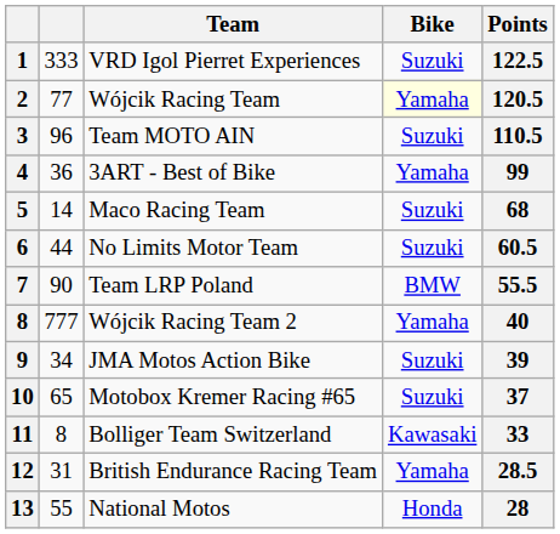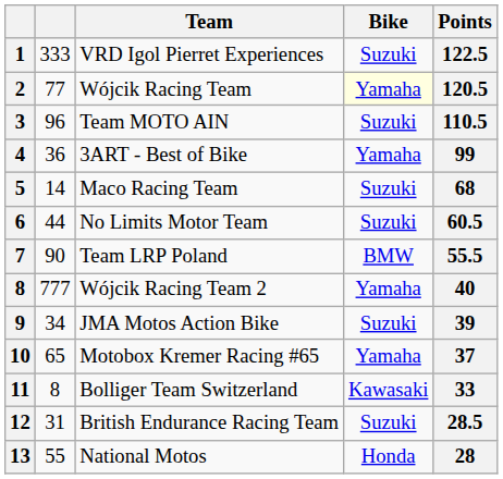Motobox Kremer Racing #65 | Bike: Suzuki -> Yamaha
British Endurance Racing Team | Bike: Yamaha -> Suzuki
